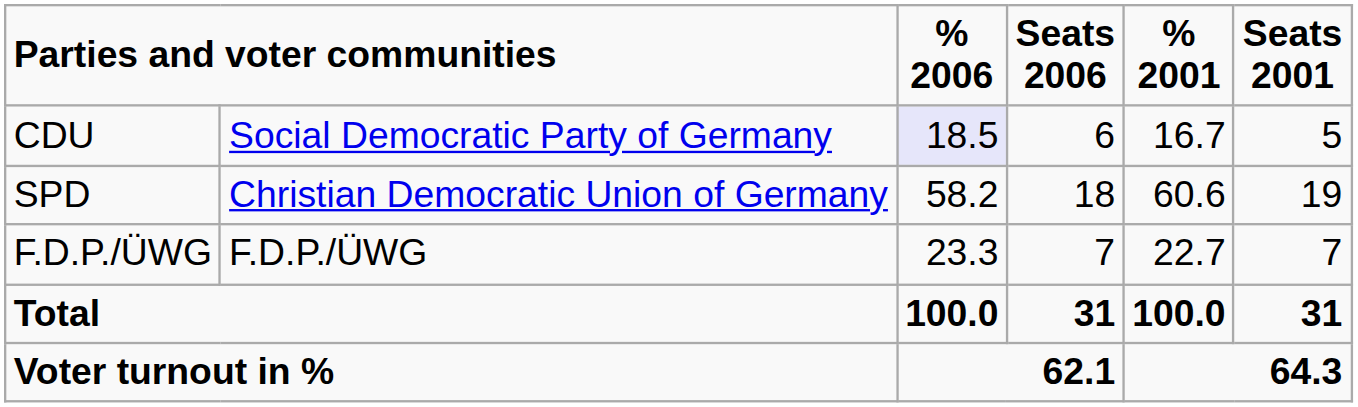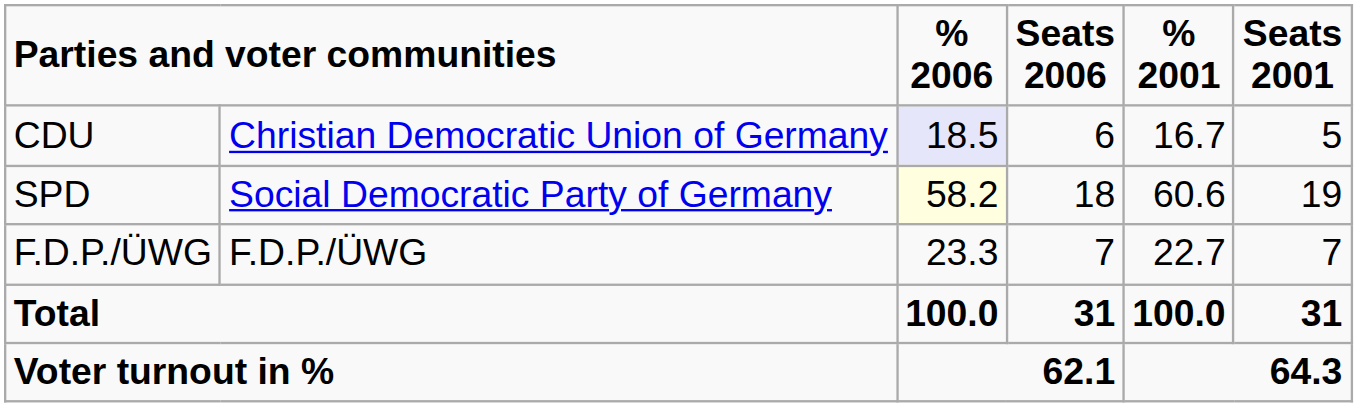CDU | column 2: Social Democratic Party of Germany -> Christian Democratic Union of Germany
SPD | column 2: Christian Democratic Union of Germany -> Social Democratic Party of Germany
SPD | % 2006: no background -> lightyellow background
